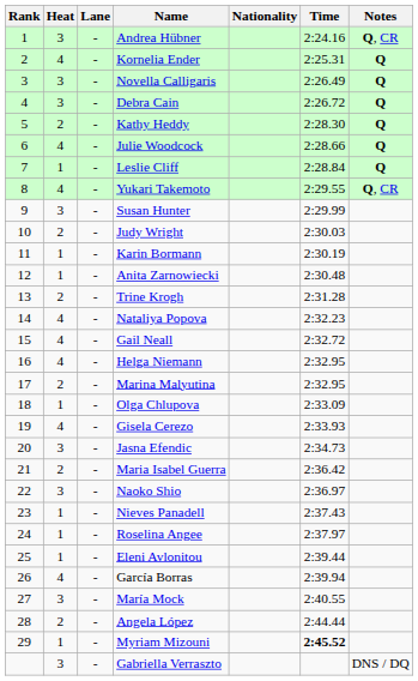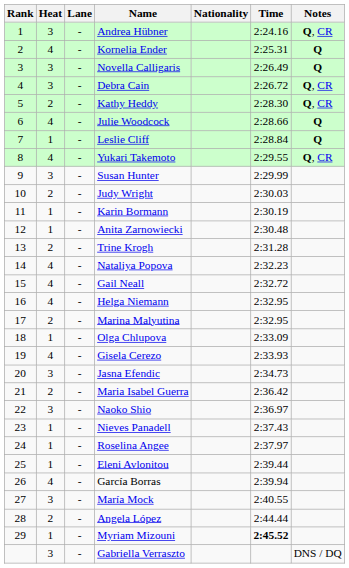Debra Cain | Notes: Q -> Q, CR
Kathy Heddy | Notes: Q -> Q, CR
